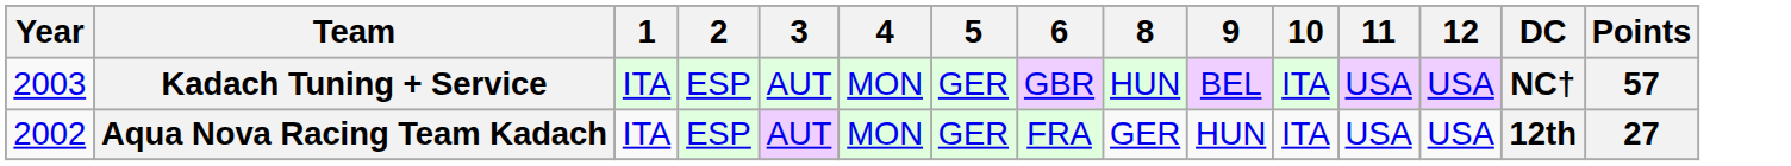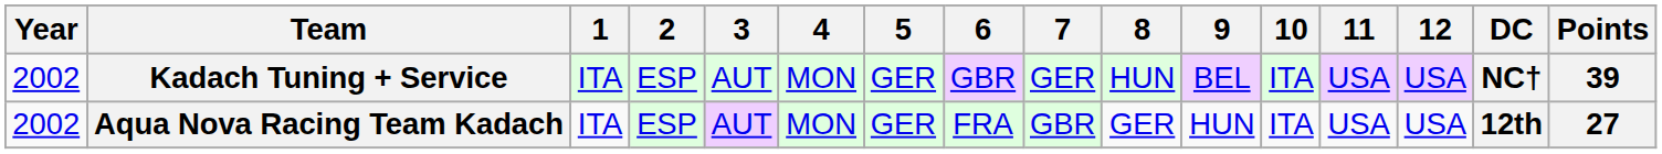+ column: 7 | GER | GBR
Kadach Tuning + Service | Year: 2003 -> 2002
Kadach Tuning + Service | Points: 57 -> 39
